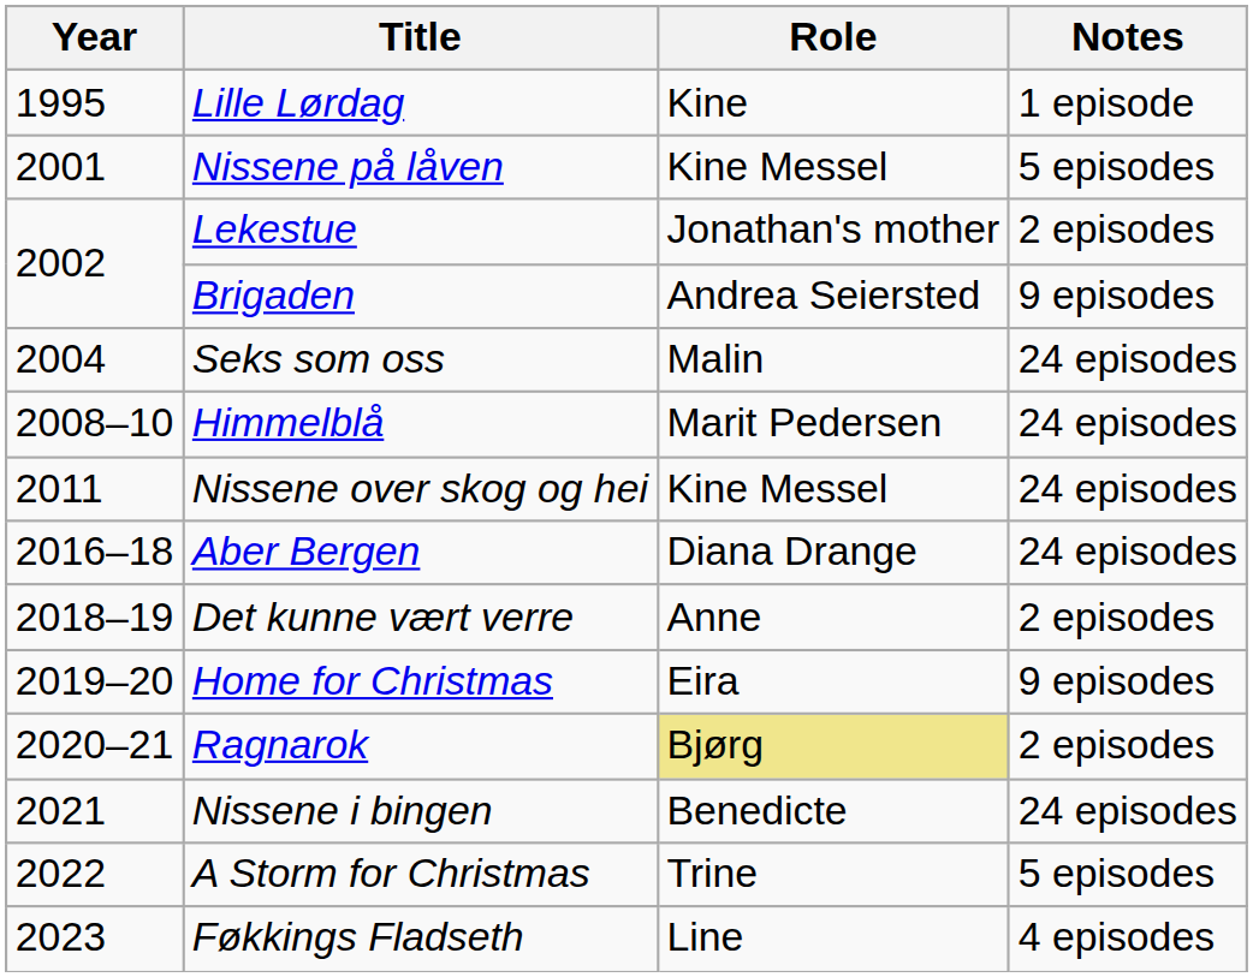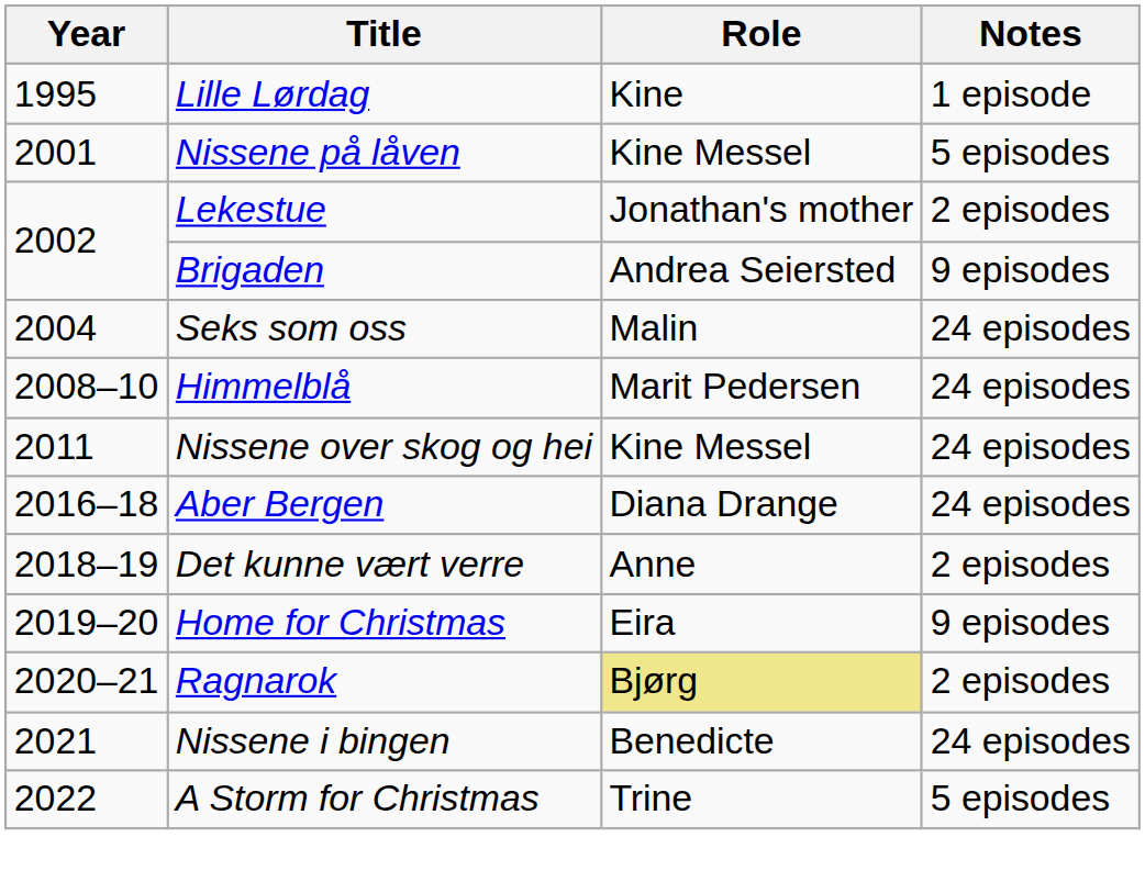- row: 2023 | Føkkings Fladseth | Line | 4 episodes
